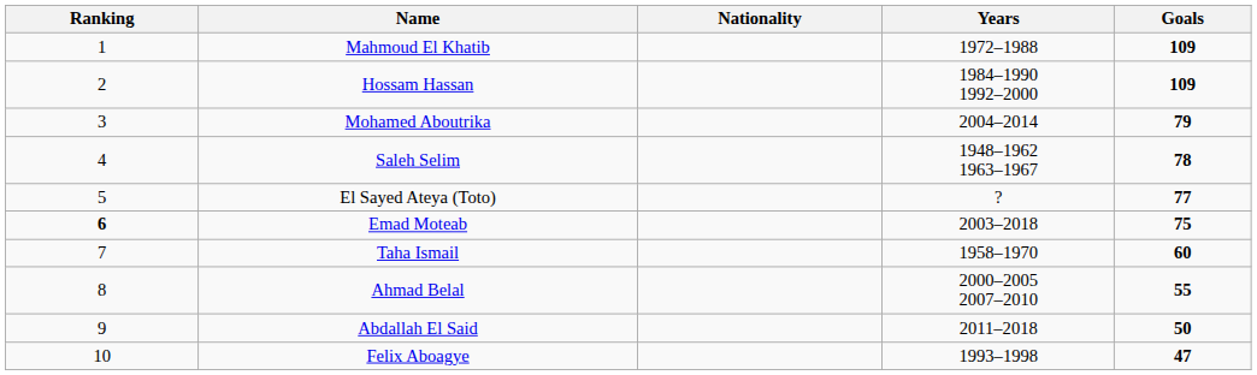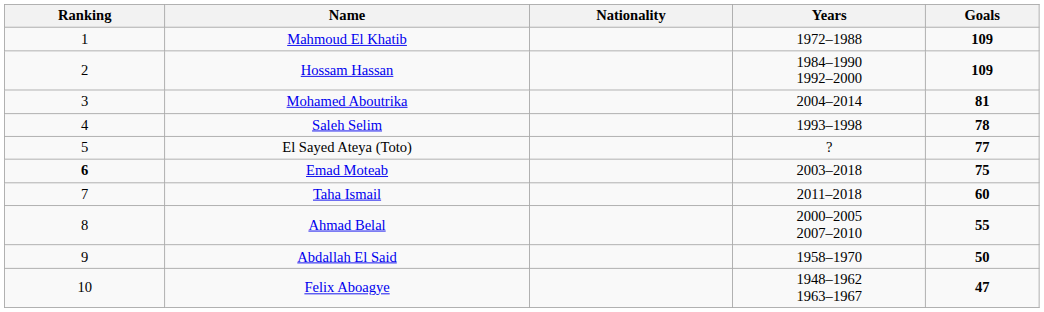Mohamed Aboutrika | Goals: 79 -> 81
Saleh Selim | Years: 1948–1962 1963–1967 -> 1993–1998
Taha Ismail | Years: 1958–1970 -> 2011–2018
Abdallah El Said | Years: 2011–2018 -> 1958–1970
Felix Aboagye | Years: 1993–1998 -> 1948–1962 1963–1967
